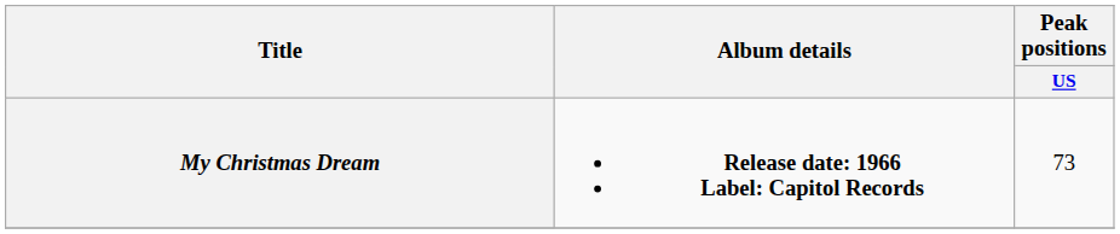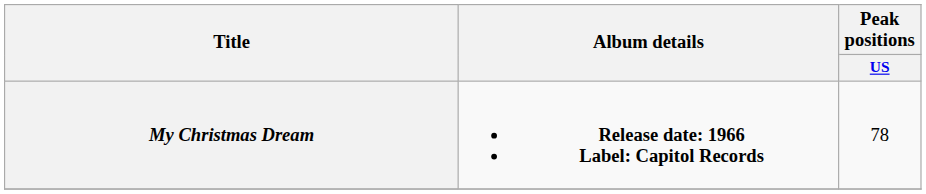My Christmas Dream | Peak positions / US: 73 -> 78
